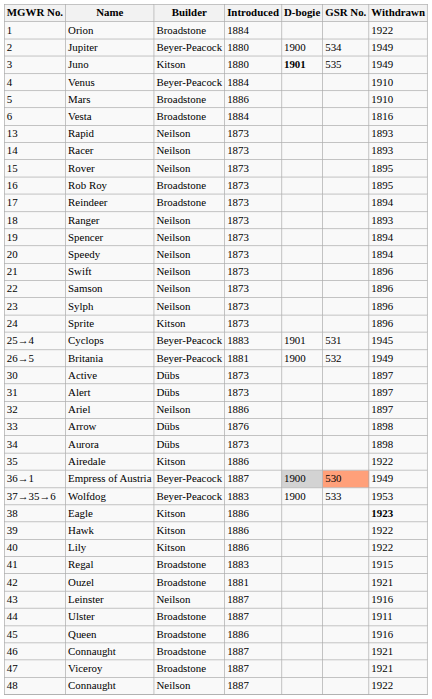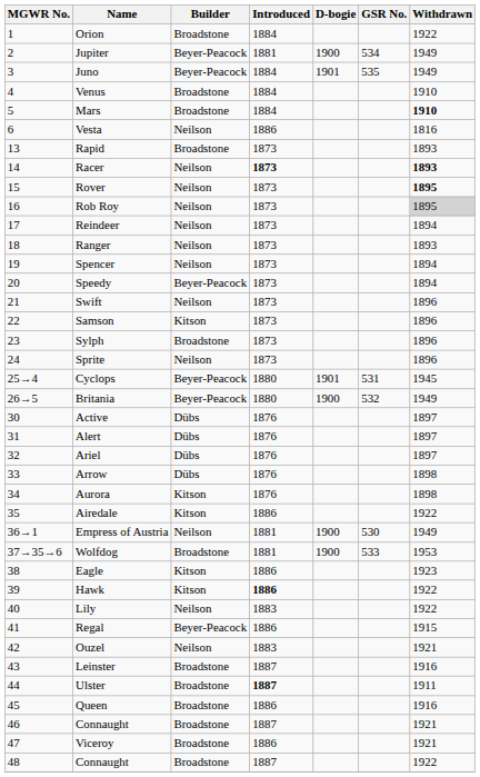Jupiter | Introduced: 1880 -> 1881
Juno | Builder: Kitson -> Beyer-Peacock
Juno | Introduced: 1880 -> 1884
Juno | D-bogie: bold -> normal
Venus | Builder: Beyer-Peacock -> Broadstone
Mars | Introduced: 1886 -> 1884
Mars | Withdrawn: normal -> bold
Vesta | Builder: Broadstone -> Neilson
Vesta | Introduced: 1884 -> 1886
Rapid | Builder: Neilson -> Broadstone
Racer | Introduced: normal -> bold
Racer | Withdrawn: normal -> bold
Rover | Withdrawn: normal -> bold
Rob Roy | Builder: Broadstone -> Neilson
Rob Roy | Withdrawn: no background -> lightgrey background
Reindeer | Builder: Broadstone -> Neilson
Speedy | Builder: Neilson -> Beyer-Peacock
Samson | Builder: Neilson -> Kitson
Sylph | Builder: Neilson -> Broadstone
Sprite | Builder: Kitson -> Neilson
Cyclops | Introduced: 1883 -> 1880
Britania | Introduced: 1881 -> 1880
Active | Introduced: 1873 -> 1876
Alert | Introduced: 1873 -> 1876
Ariel | Builder: Neilson -> Dübs
Ariel | Introduced: 1886 -> 1876
Aurora | Builder: Dübs -> Kitson
Aurora | Introduced: 1873 -> 1876
Empress of Austria | Builder: Beyer-Peacock -> Neilson
Empress of Austria | Introduced: 1887 -> 1881
Empress of Austria | D-bogie: lightgrey background -> no background
Empress of Austria | GSR No.: lightsalmon background -> no background
Wolfdog | Builder: Beyer-Peacock -> Broadstone
Wolfdog | Introduced: 1883 -> 1881
Eagle | Withdrawn: bold -> normal
Hawk | Introduced: normal -> bold
Lily | Builder: Kitson -> Neilson
Lily | Introduced: 1886 -> 1883
Regal | Builder: Broadstone -> Beyer-Peacock
Regal | Introduced: 1883 -> 1886
Ouzel | Builder: Broadstone -> Neilson
Ouzel | Introduced: 1881 -> 1883
Leinster | Builder: Neilson -> Broadstone
Ulster | Introduced: normal -> bold
Viceroy | Introduced: 1887 -> 1886
48 / Connaught | Builder: Neilson -> Broadstone
